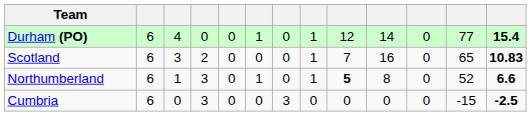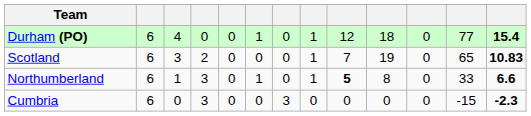Durham (PO) | column 10: 14 -> 18
Scotland | column 10: 16 -> 19
Northumberland | column 12: 52 -> 33
Cumbria | column 13: -2.5 -> -2.3
